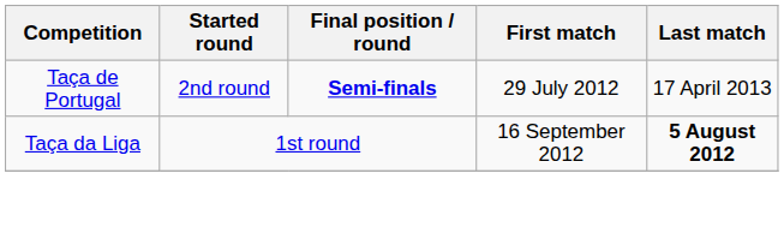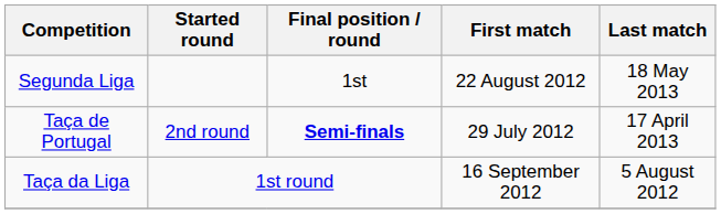+ row: Segunda Liga | 1st | 22 August 2012 | 18 May 2013
Taça da Liga | Last match: bold -> normal
